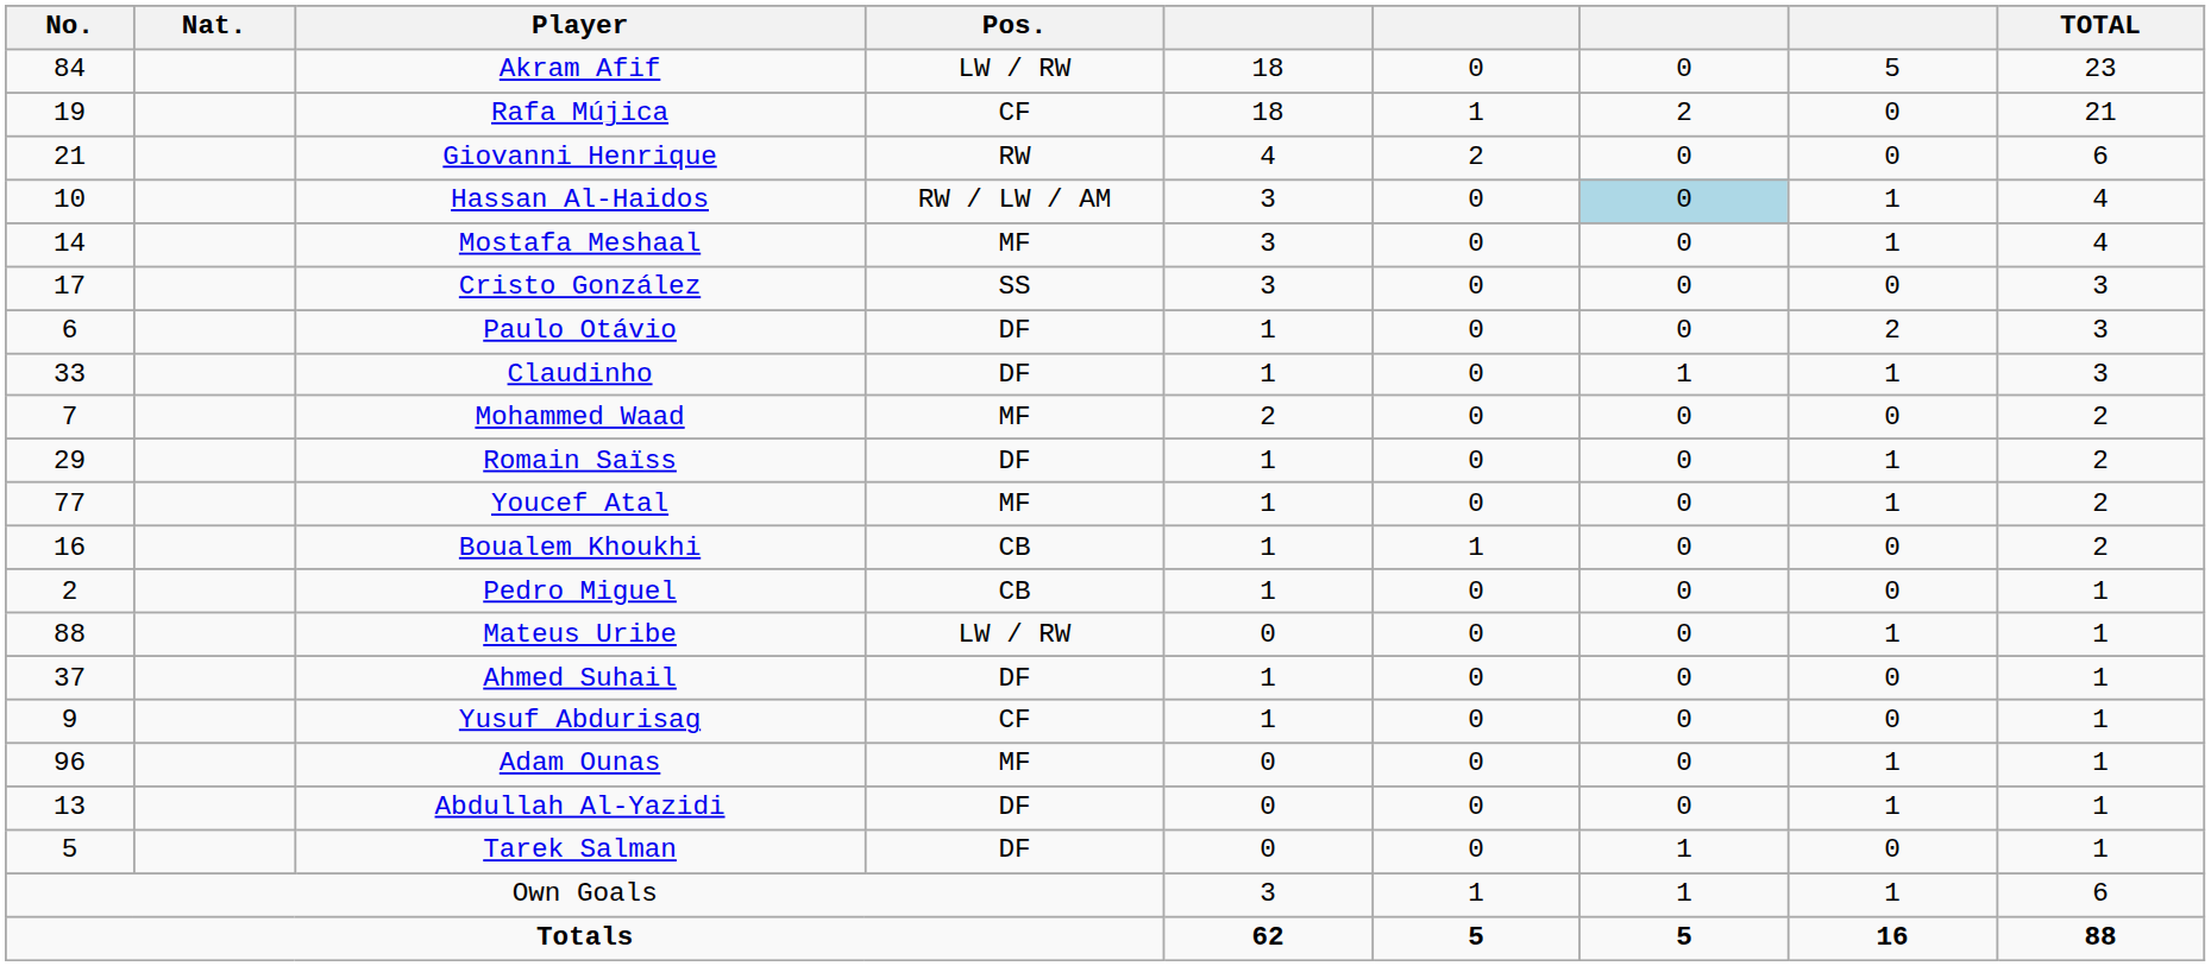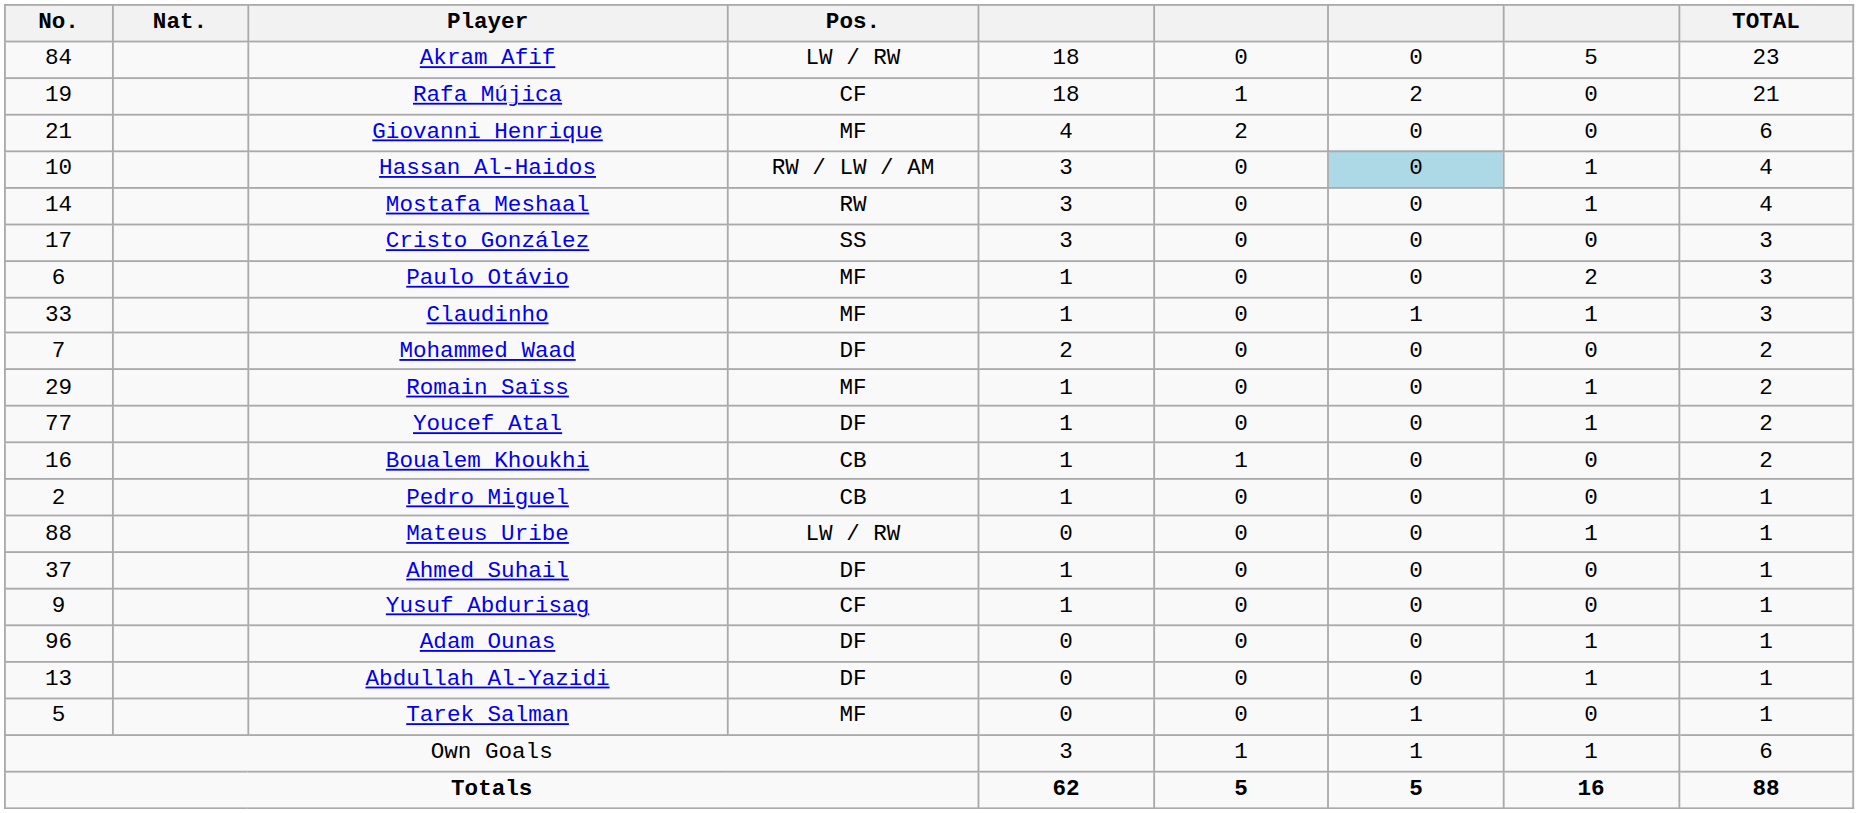Giovanni Henrique | Pos.: RW -> MF
Mostafa Meshaal | Pos.: MF -> RW
Paulo Otávio | Pos.: DF -> MF
Claudinho | Pos.: DF -> MF
Mohammed Waad | Pos.: MF -> DF
Romain Saïss | Pos.: DF -> MF
Youcef Atal | Pos.: MF -> DF
Adam Ounas | Pos.: MF -> DF
Tarek Salman | Pos.: DF -> MF
